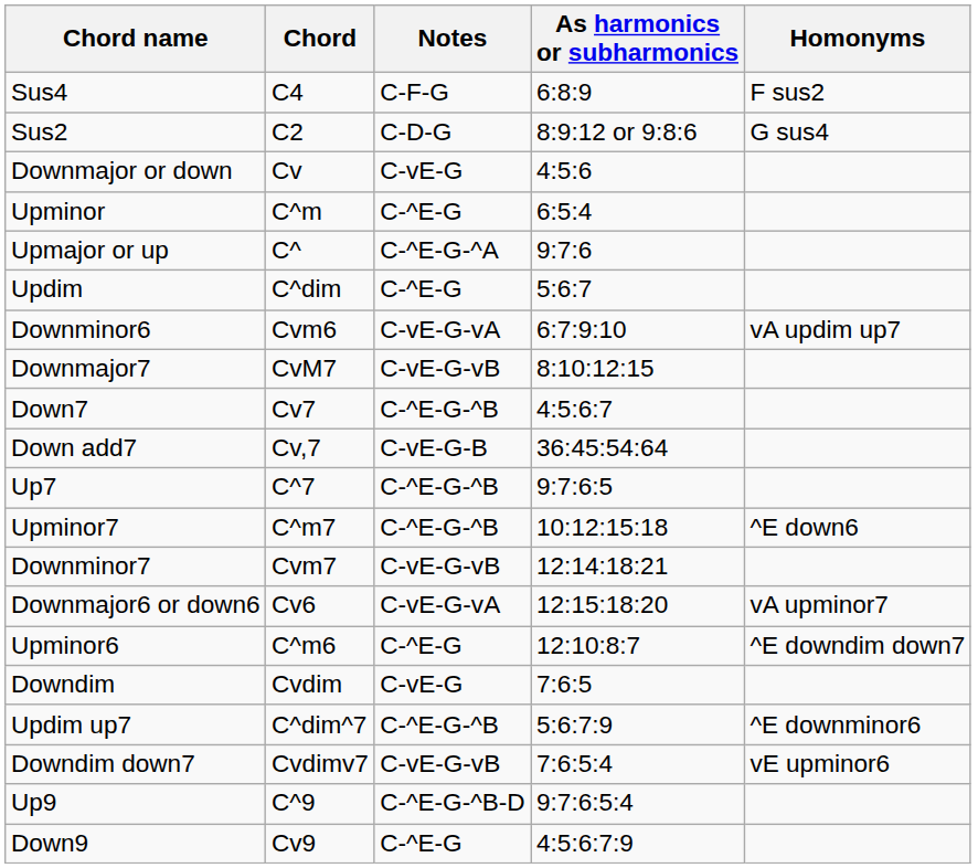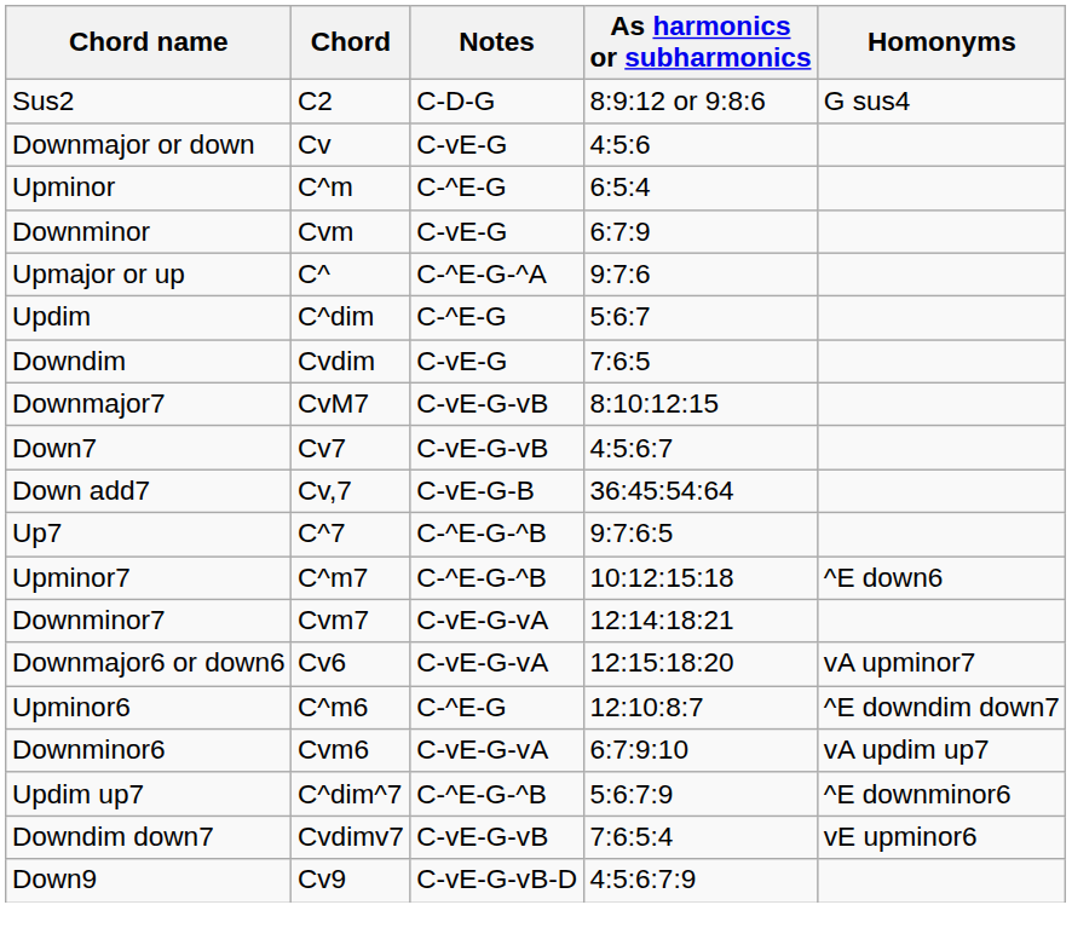- row: Sus4 | C4 | C-F-G | 6:8:9 | F sus2
+ row: Downminor | Cvm | C-vE-G | 6:7:9
rows swapped: Downdim <-> Downminor6
Down7 | Notes: C-^E-G-^B -> C-vE-G-vB
Downminor7 | Notes: C-vE-G-vB -> C-vE-G-vA
- row: Up9 | C^9 | C-^E-G-^B-D | 9:7:6:5:4
Down9 | Notes: C-^E-G -> C-vE-G-vB-D
